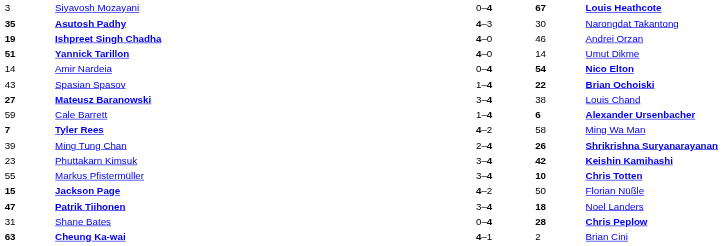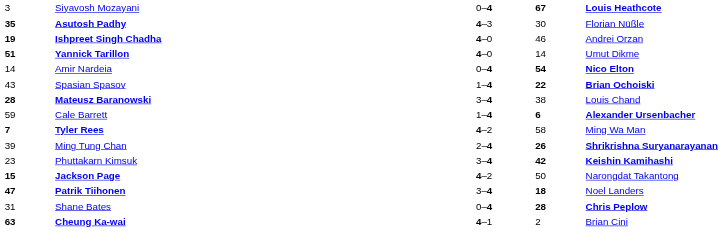Asutosh Padhy | column 5: Narongdat Takantong -> Florian Nüßle
Mateusz Baranowski | column 1: 27 -> 28
- row: 55 | Markus Pfistermüller | 3–4 | 10 | Chris Totten
Jackson Page | column 5: Florian Nüßle -> Narongdat Takantong
